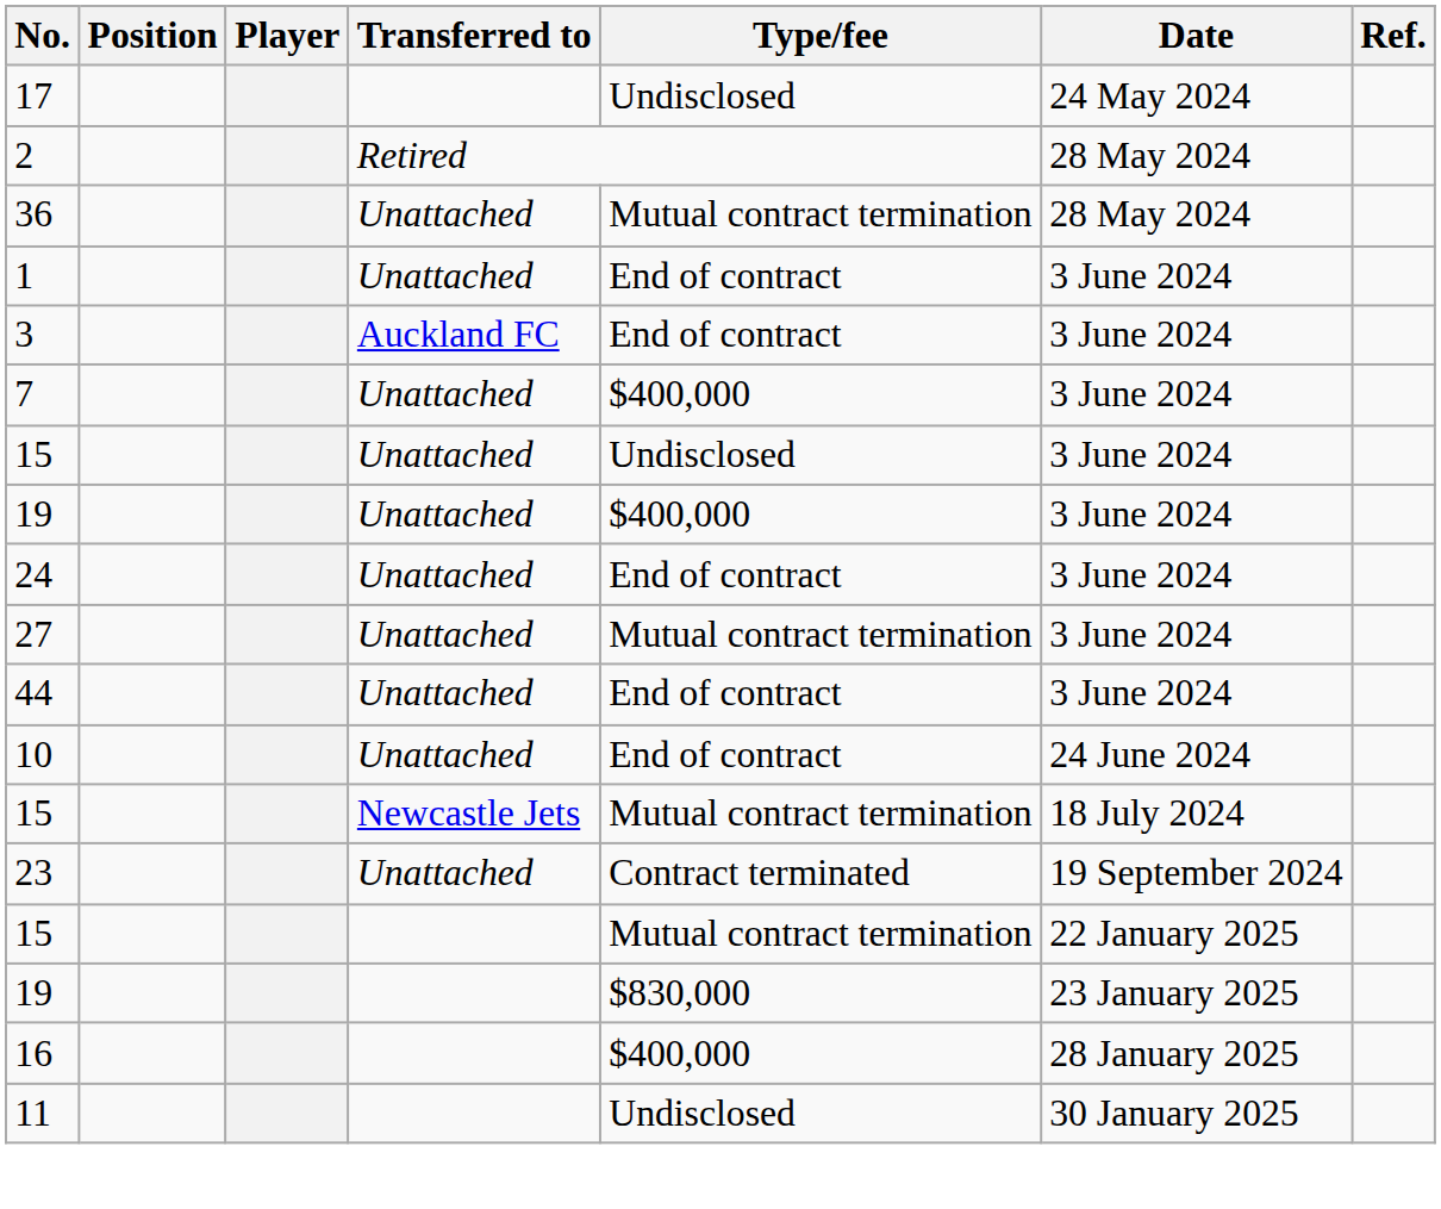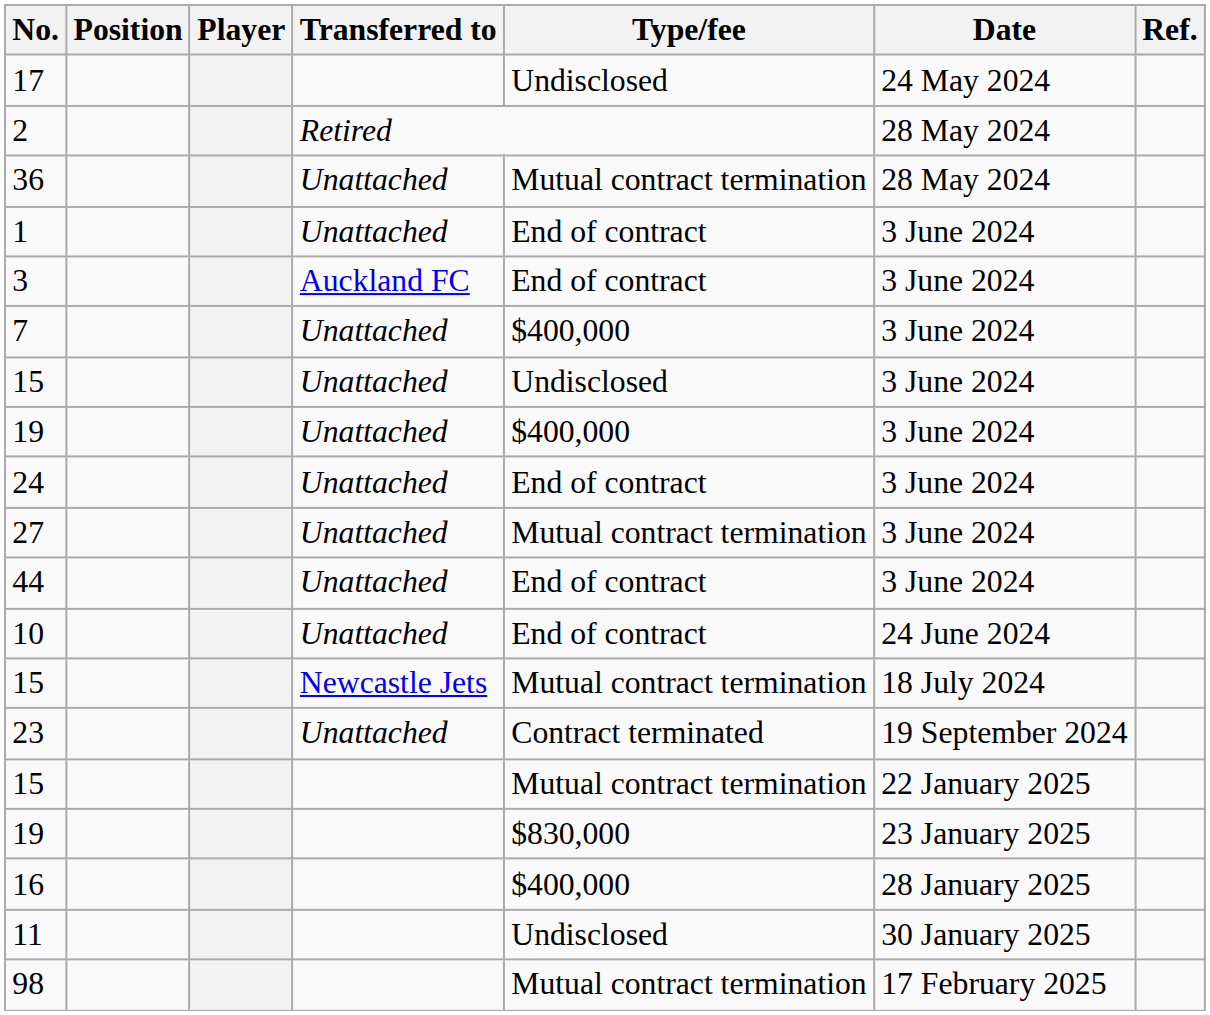+ row: 98 | Mutual contract termination | 17 February 2025
